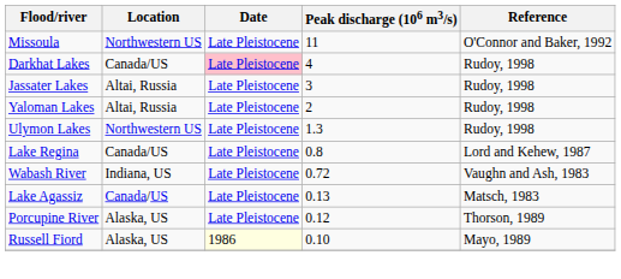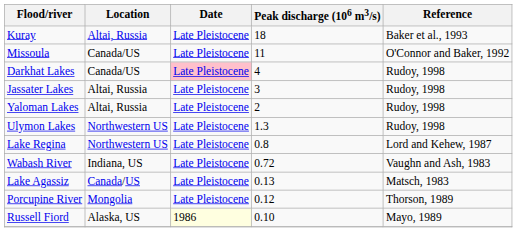+ row: Kuray | Altai, Russia | Late Pleistocene | 18 | Baker et al., 1993
Missoula | Location: Northwestern US -> Canada/US
Lake Regina | Location: Canada/US -> Northwestern US
Porcupine River | Location: Alaska, US -> Mongolia
